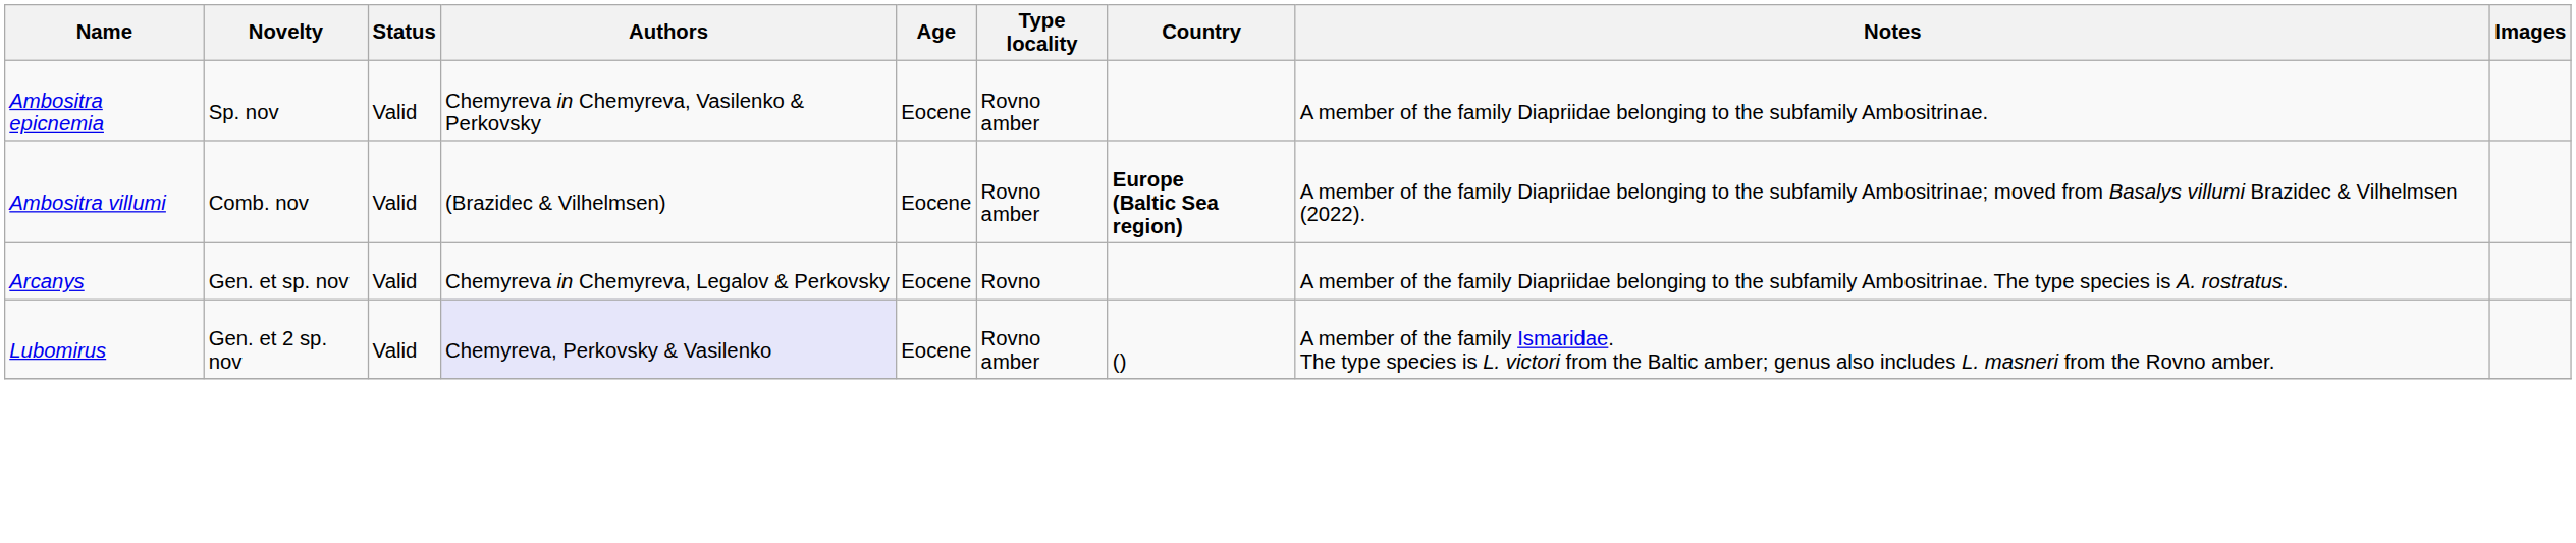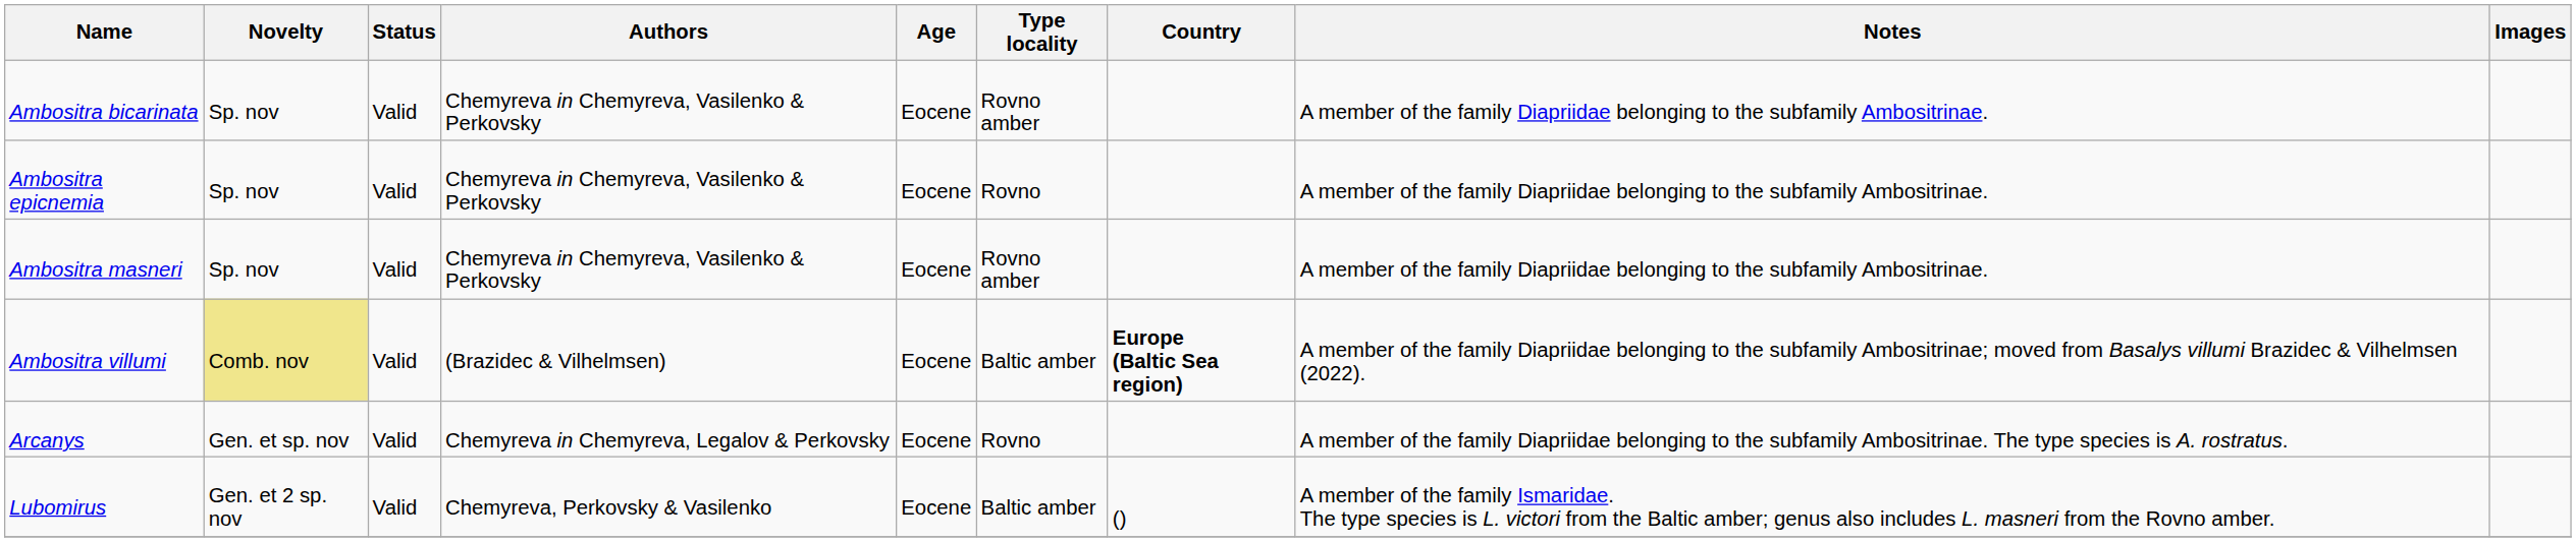+ row: Ambositra bicarinata | Sp. nov | Valid | Chemyreva in Chemyreva, Vasilenko & Perkovsky | Eocene | Rovno amber | A member of the family Diapriidae belonging to the subfamily Ambositrinae.
Ambositra epicnemia | Type locality: Rovno amber -> Rovno
+ row: Ambositra masneri | Sp. nov | Valid | Chemyreva in Chemyreva, Vasilenko & Perkovsky | Eocene | Rovno amber | A member of the family Diapriidae belonging to the subfamily Ambositrinae.
Ambositra villumi | Novelty: no background -> khaki background
Ambositra villumi | Type locality: Rovno amber -> Baltic amber
Lubomirus | Authors: lavender background -> no background
Lubomirus | Type locality: Rovno amber -> Baltic amber
